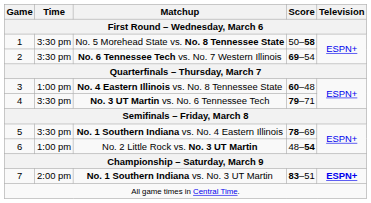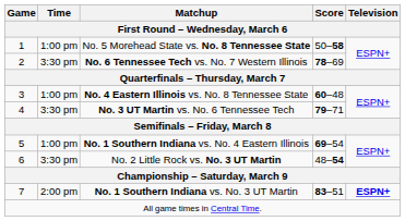No. 5 Morehead State vs. No. 8 Tennessee State | Time: 3:30 pm -> 1:00 pm
No. 6 Tennessee Tech vs. No. 7 Western Illinois | Score: 69–54 -> 78–69
No. 1 Southern Indiana vs. No. 4 Eastern Illinois | Time: 3:30 pm -> 1:00 pm
No. 1 Southern Indiana vs. No. 4 Eastern Illinois | Score: 78–69 -> 69–54
No. 2 Little Rock vs. No. 3 UT Martin | Time: 1:00 pm -> 3:30 pm
